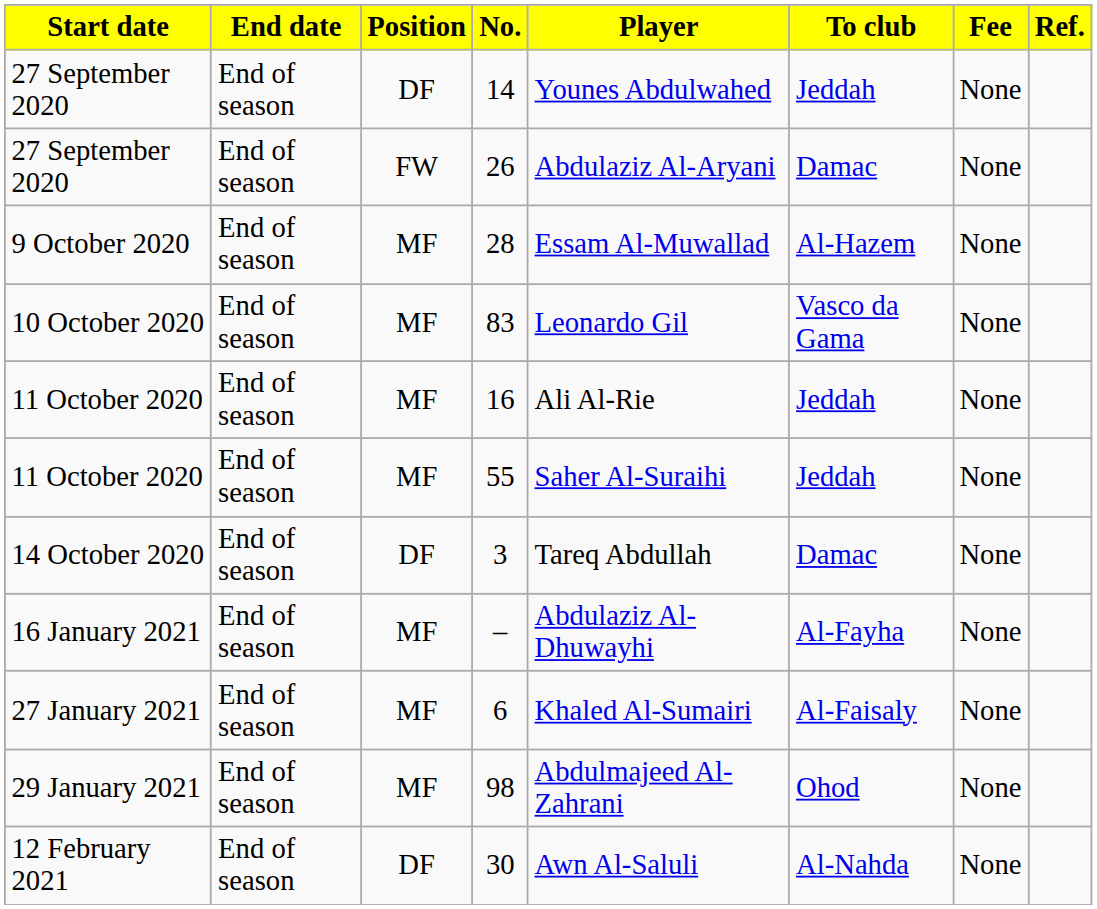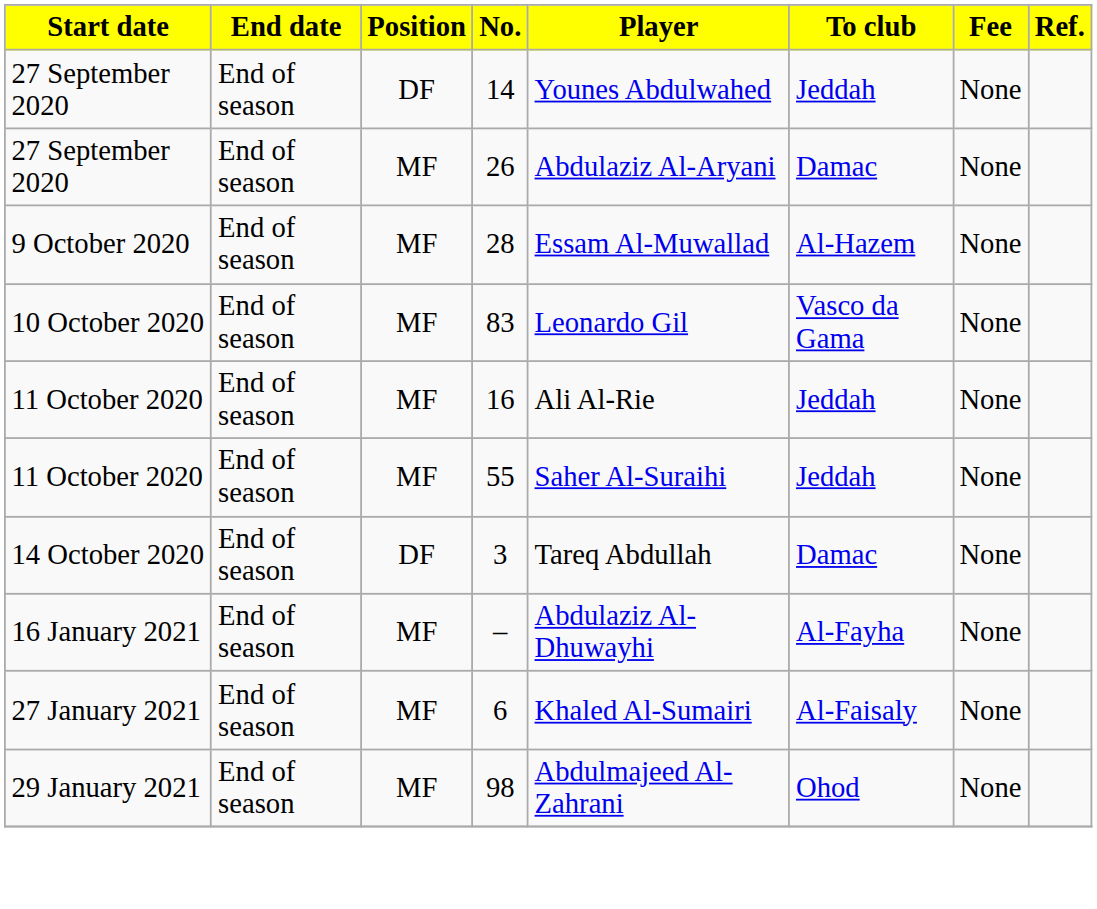26 | Position: FW -> MF
- row: 12 February 2021 | End of season | DF | 30 | Awn Al-Saluli | Al-Nahda | None
